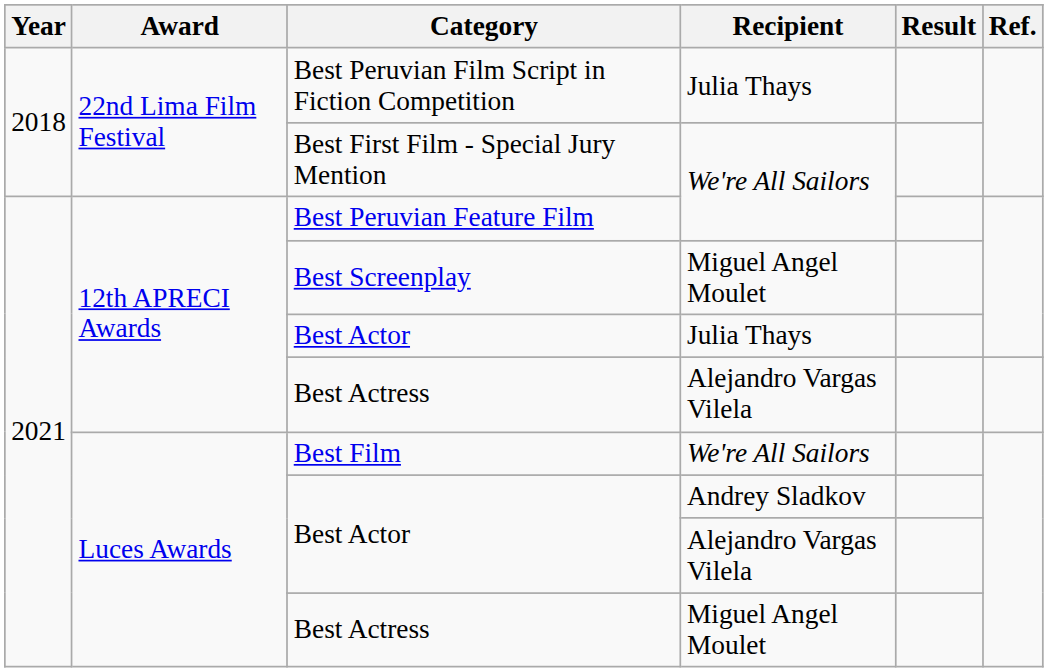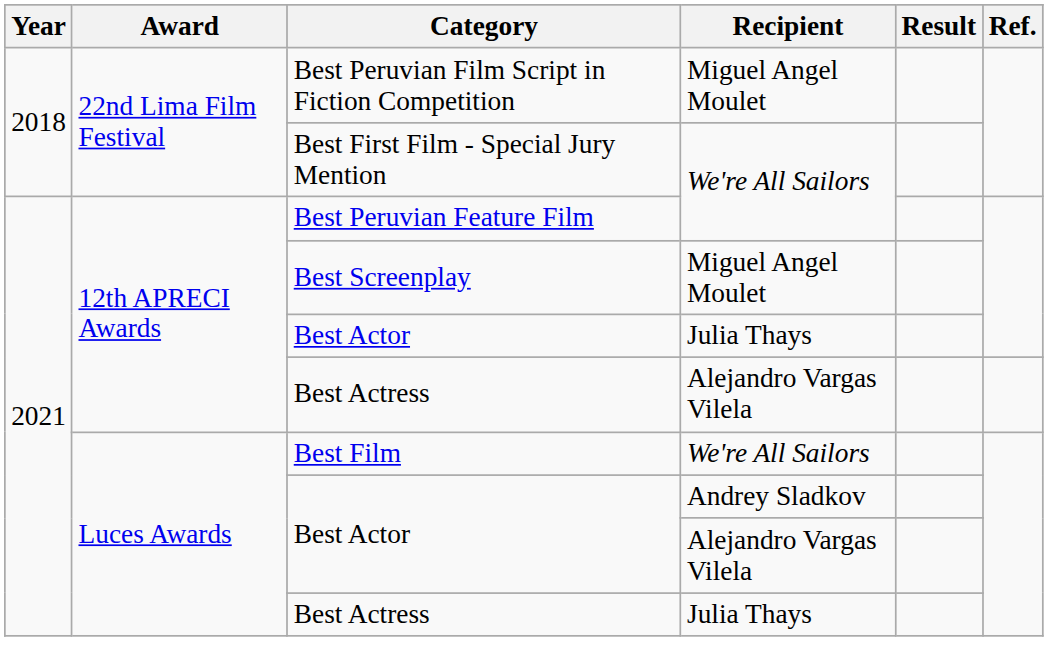Best Peruvian Film Script in Fiction Competition | Recipient: Julia Thays -> Miguel Angel Moulet
Luces Awards / Best Actress | Recipient: Miguel Angel Moulet -> Julia Thays
